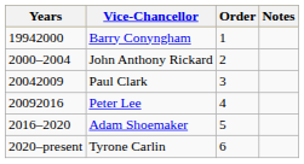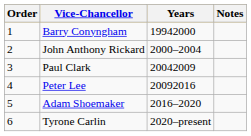columns swapped: Order <-> Years
